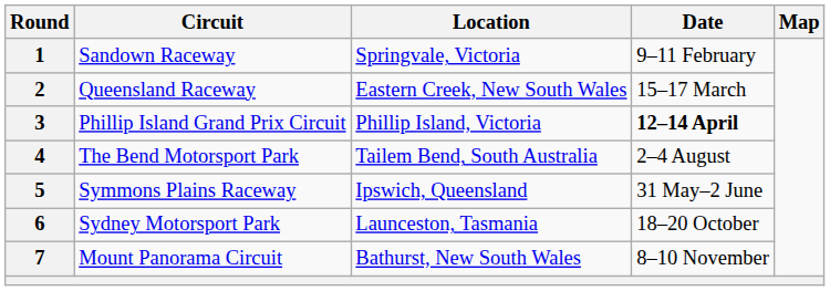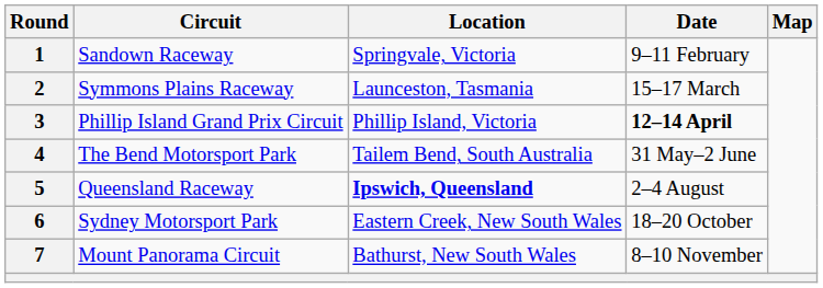2 | Circuit: Queensland Raceway -> Symmons Plains Raceway
2 | Location: Eastern Creek, New South Wales -> Launceston, Tasmania
4 | Date: 2–4 August -> 31 May–2 June
5 | Circuit: Symmons Plains Raceway -> Queensland Raceway
5 | Location: normal -> bold
5 | Date: 31 May–2 June -> 2–4 August
6 | Location: Launceston, Tasmania -> Eastern Creek, New South Wales
